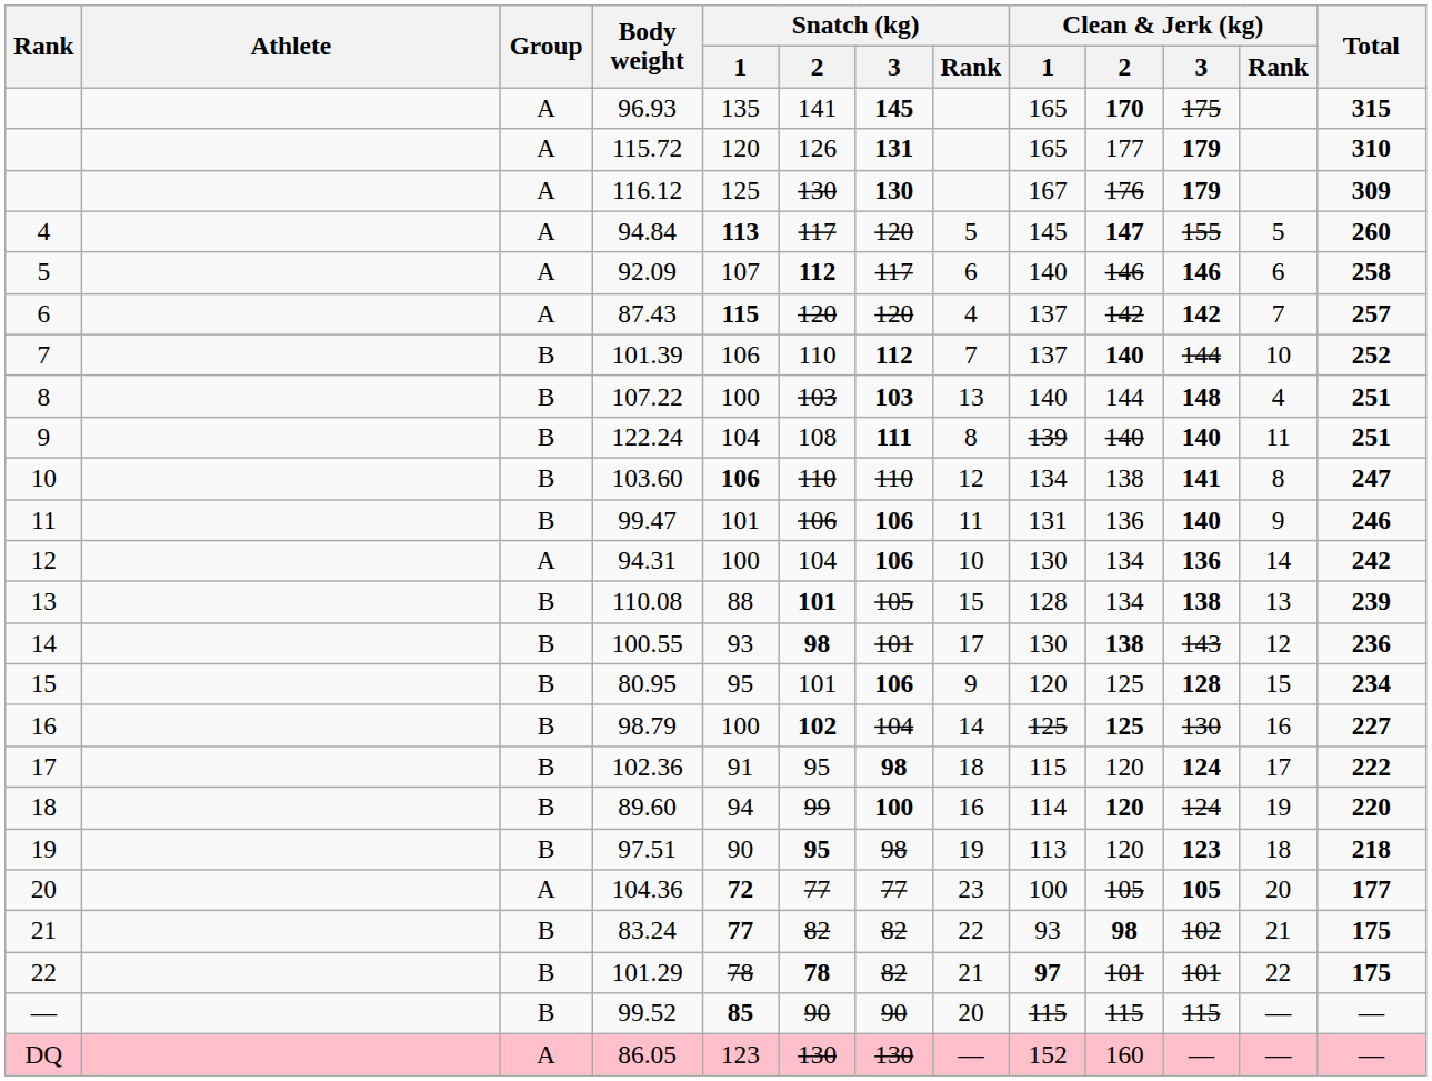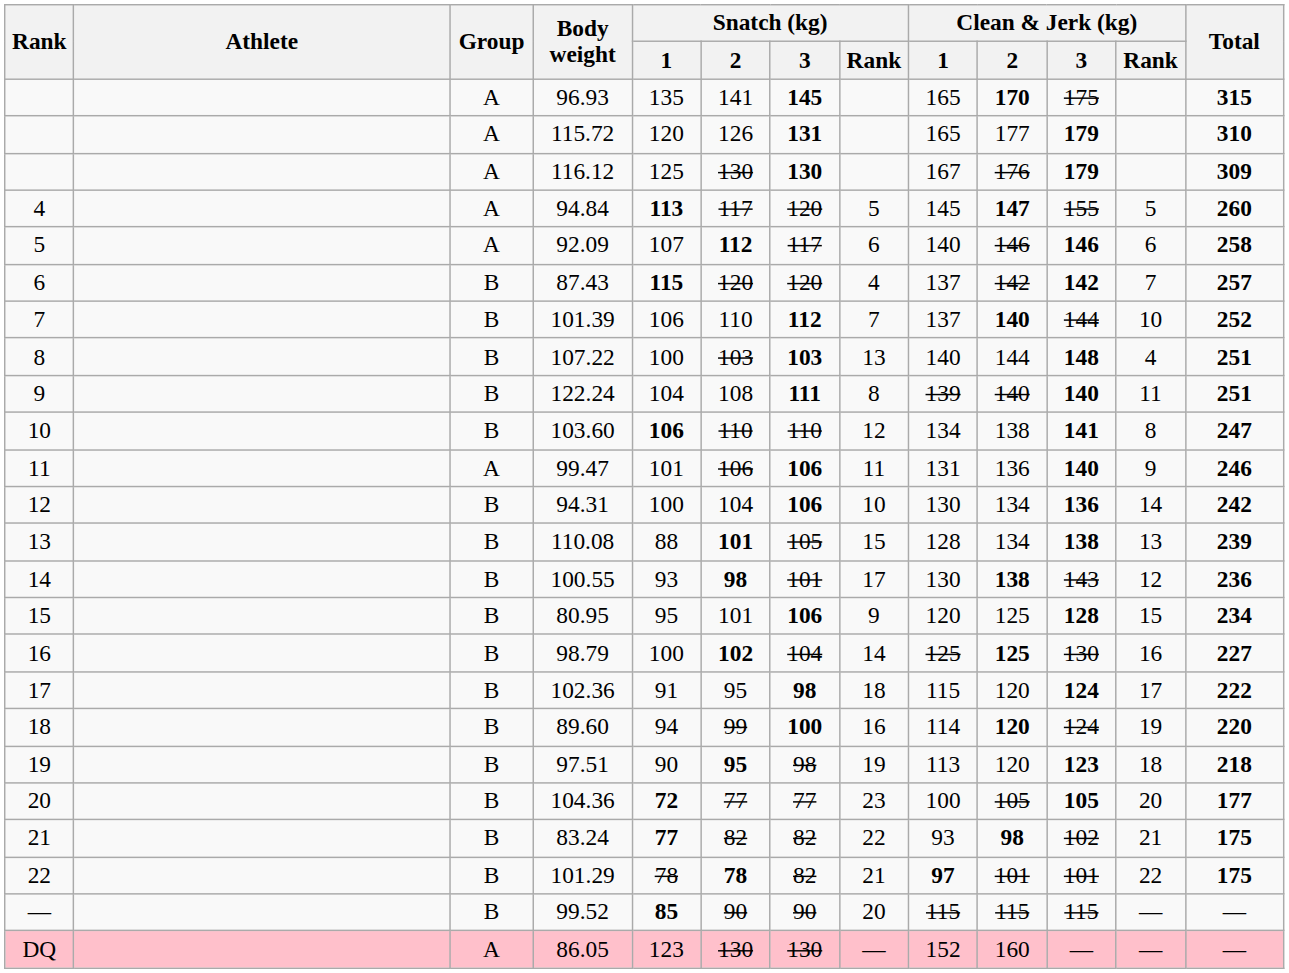87.43 | Group: A -> B
99.47 | Group: B -> A
94.31 | Group: A -> B
104.36 | Group: A -> B
